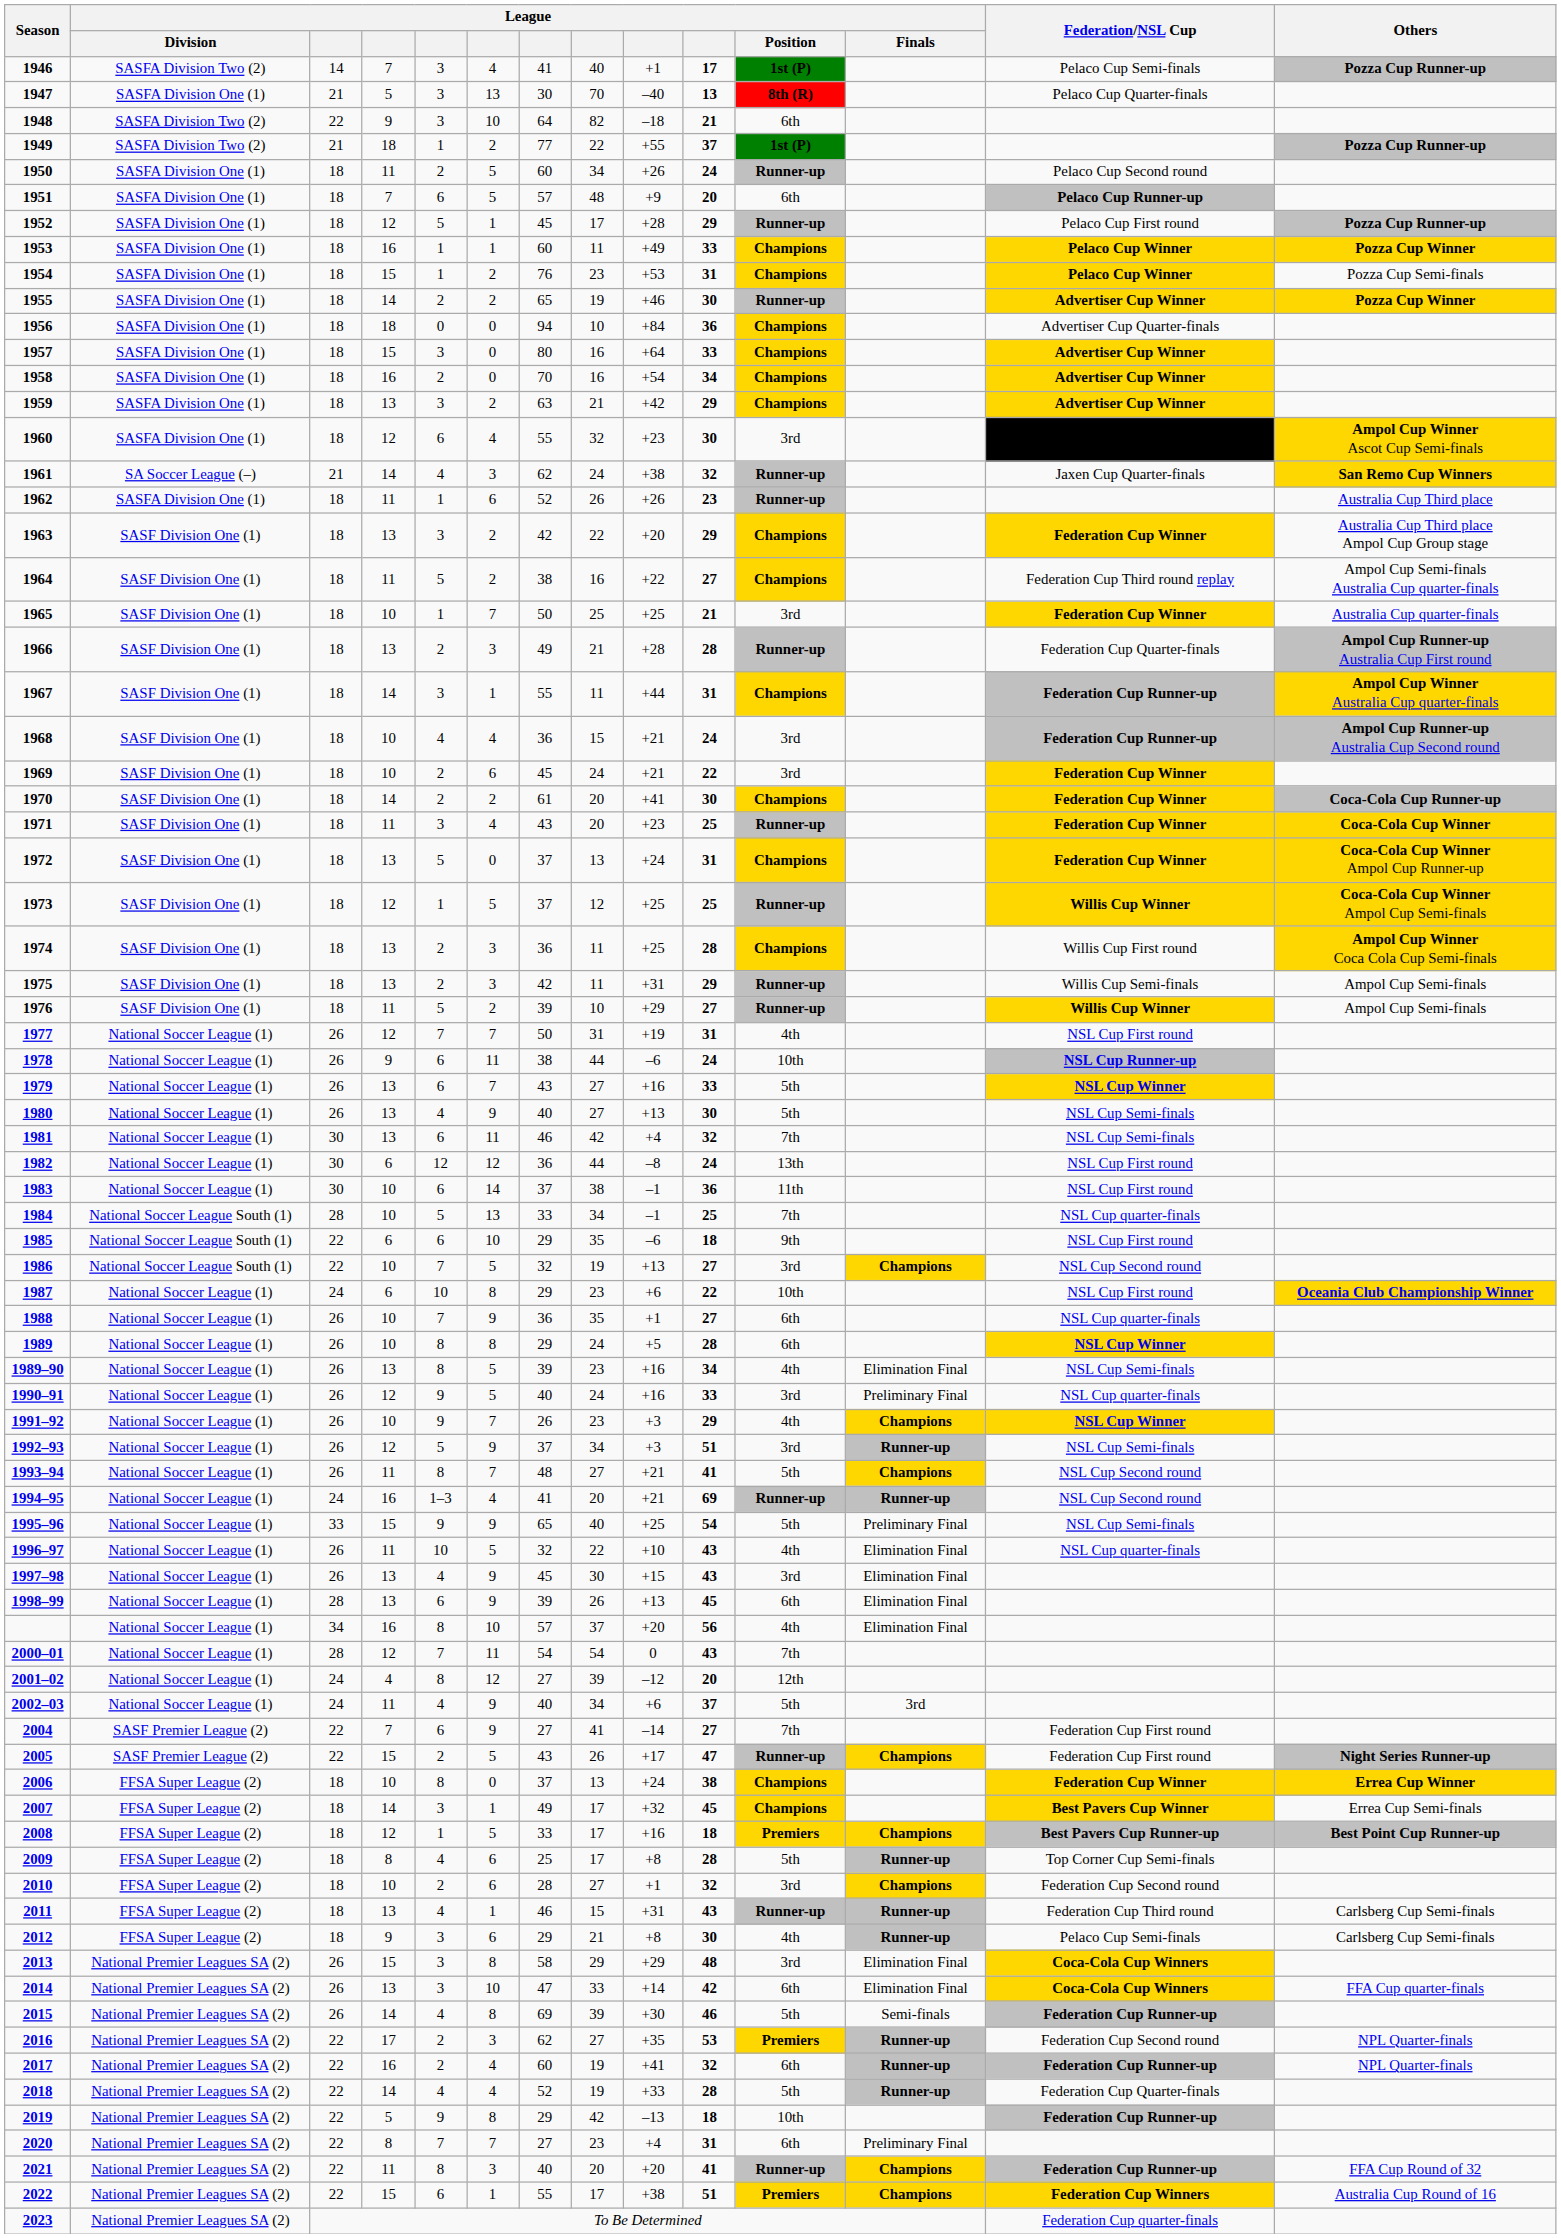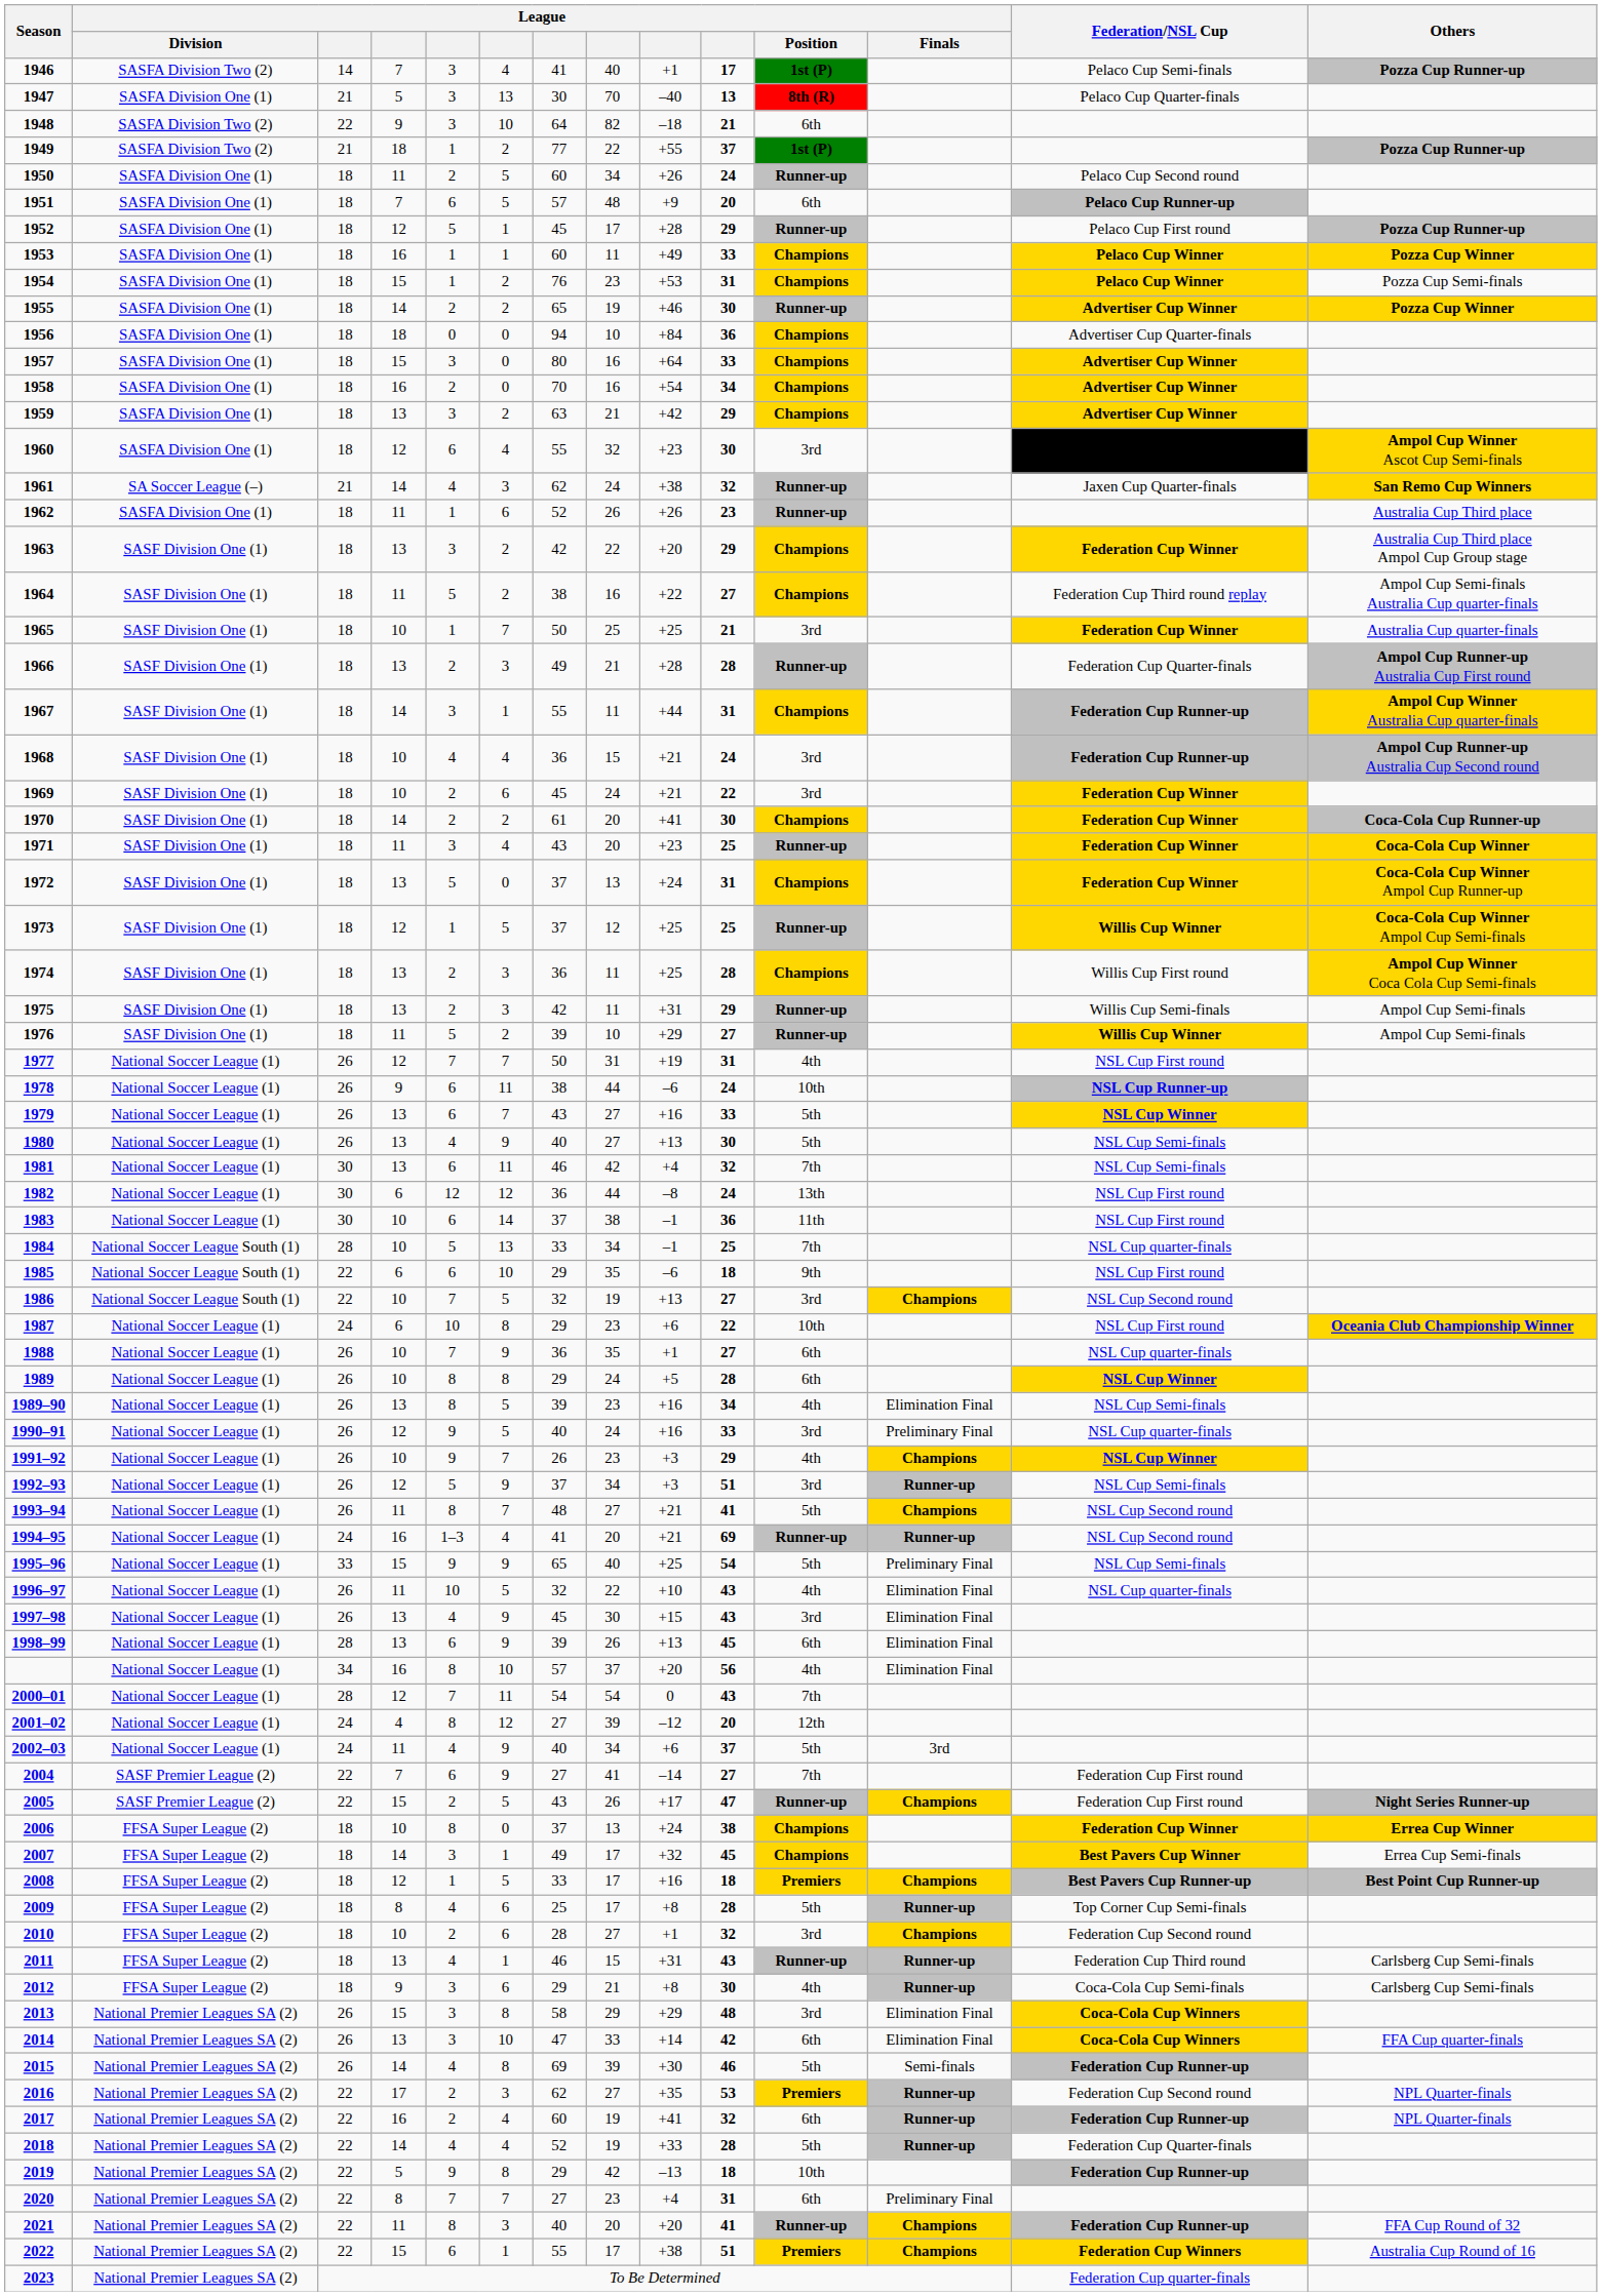2012 | Federation/NSL Cup: Pelaco Cup Semi-finals -> Coca-Cola Cup Semi-finals
